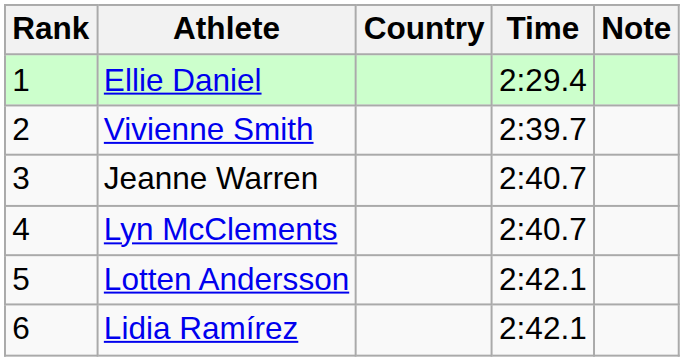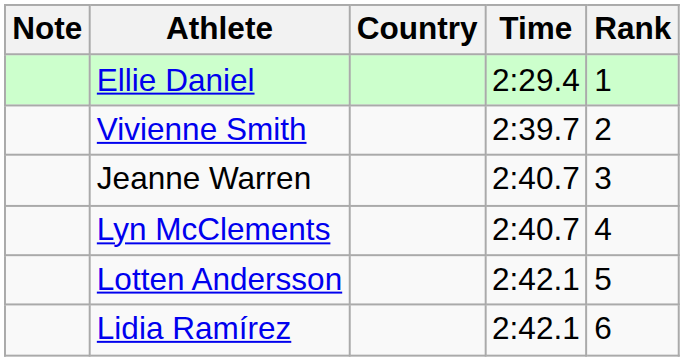columns swapped: Rank <-> Note
